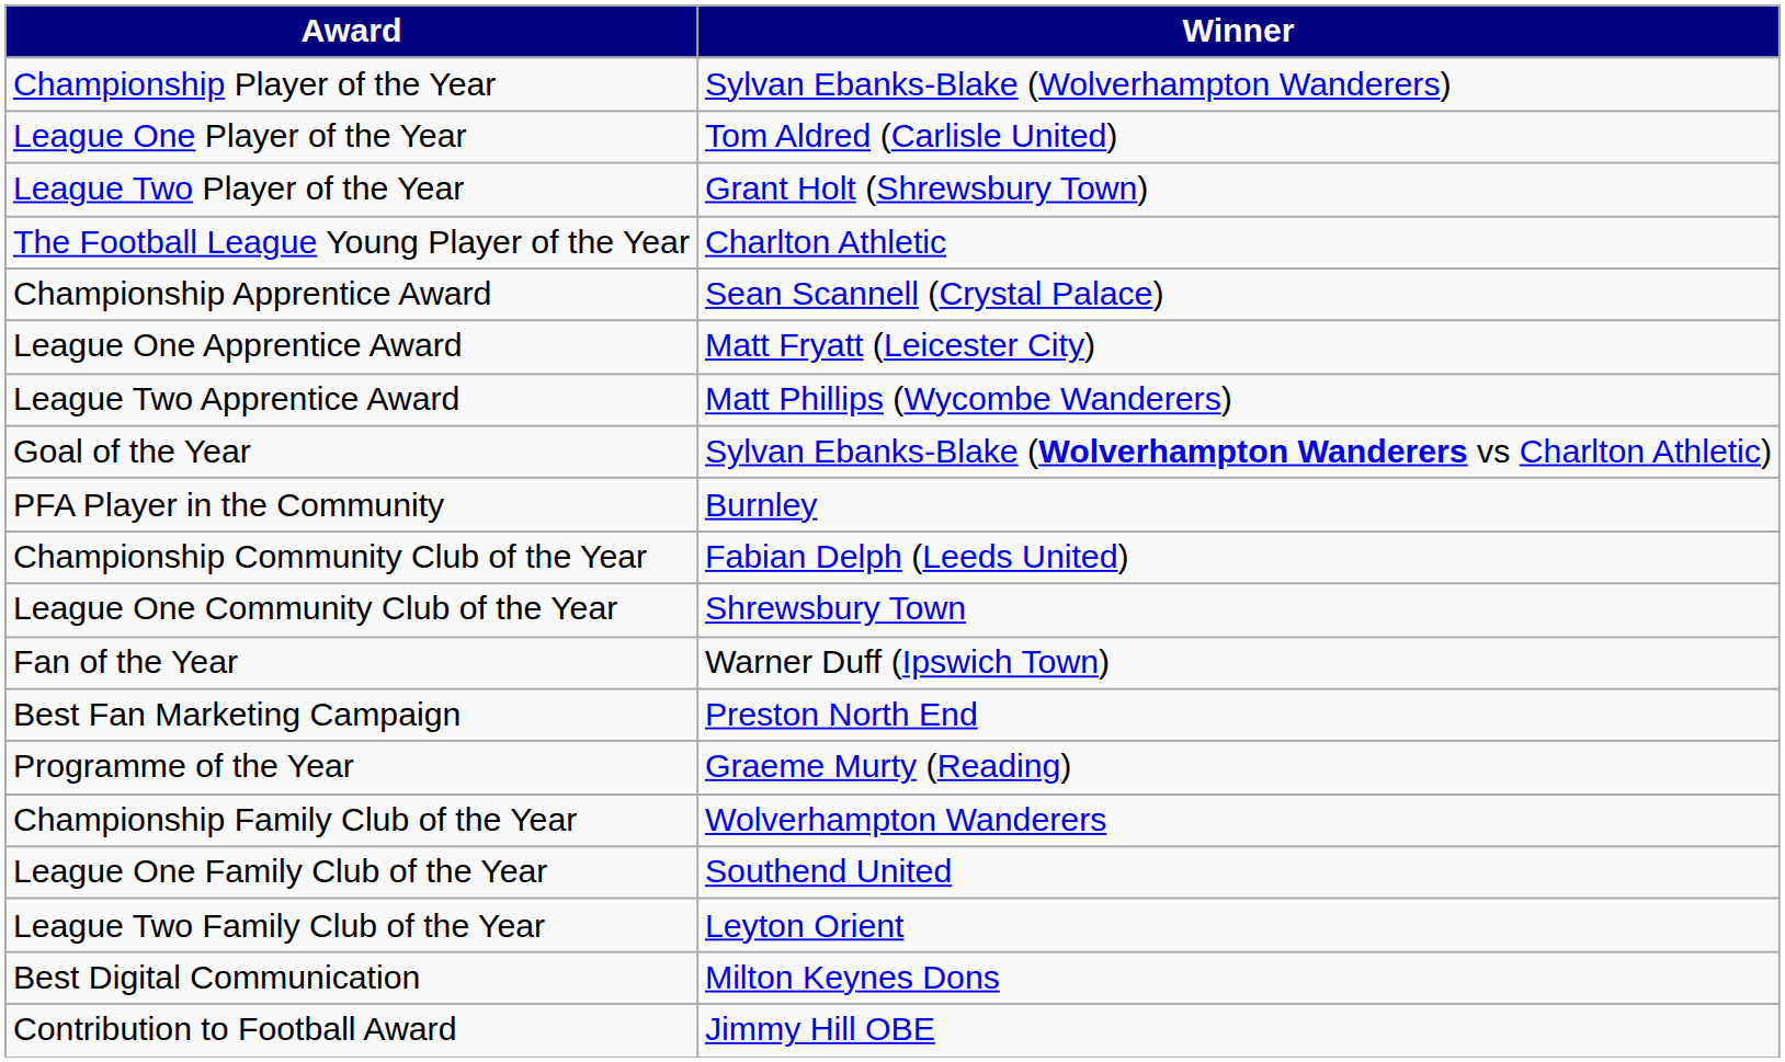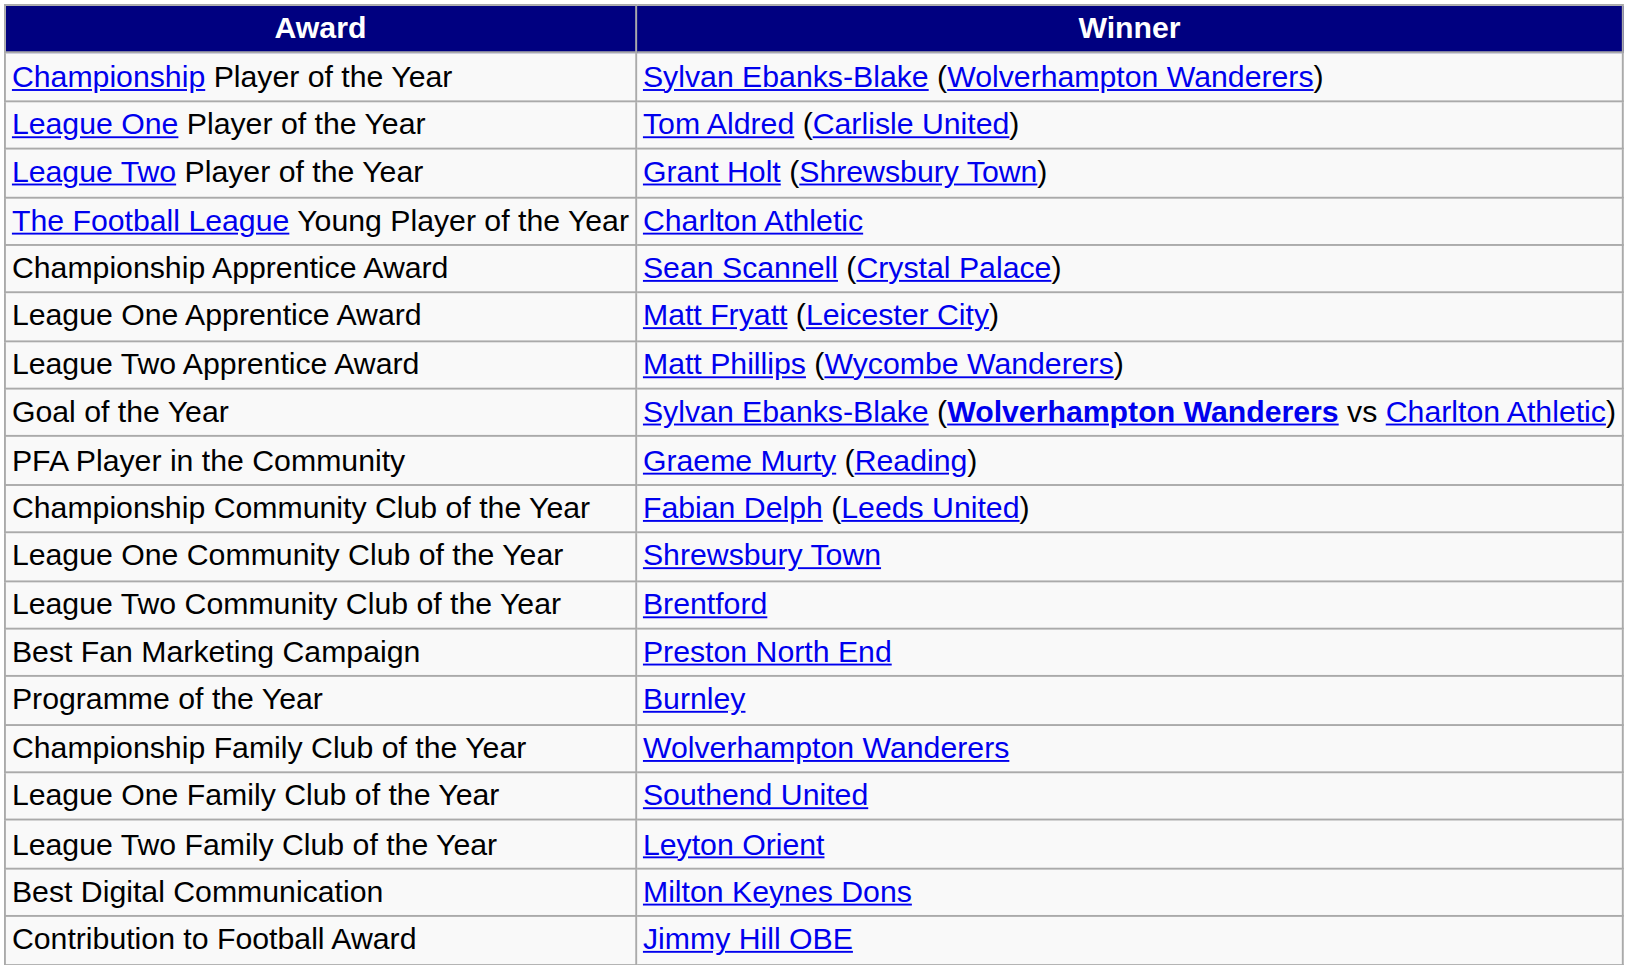PFA Player in the Community | Winner: Burnley -> Graeme Murty (Reading)
+ row: League Two Community Club of the Year | Brentford
- row: Fan of the Year | Warner Duff (Ipswich Town)
Programme of the Year | Winner: Graeme Murty (Reading) -> Burnley
